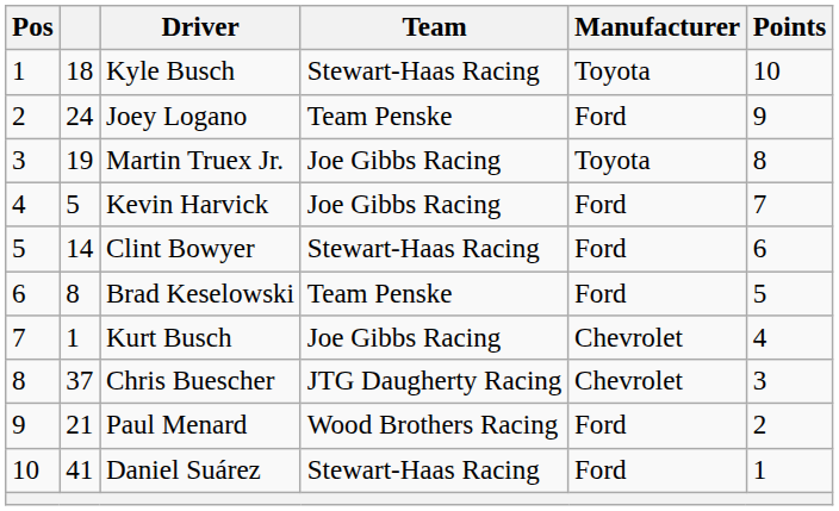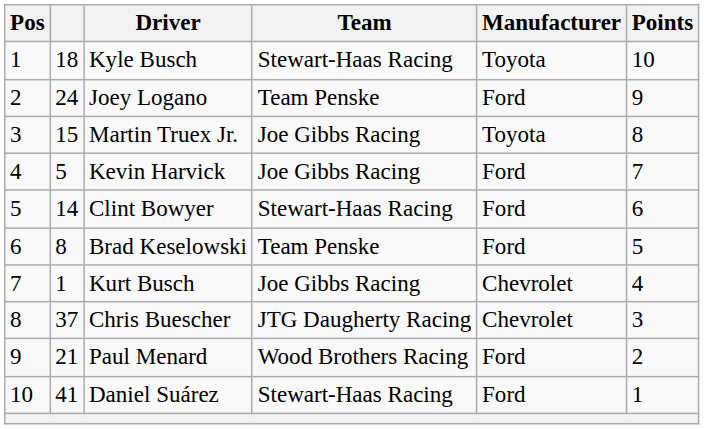Martin Truex Jr. | column 2: 19 -> 15
